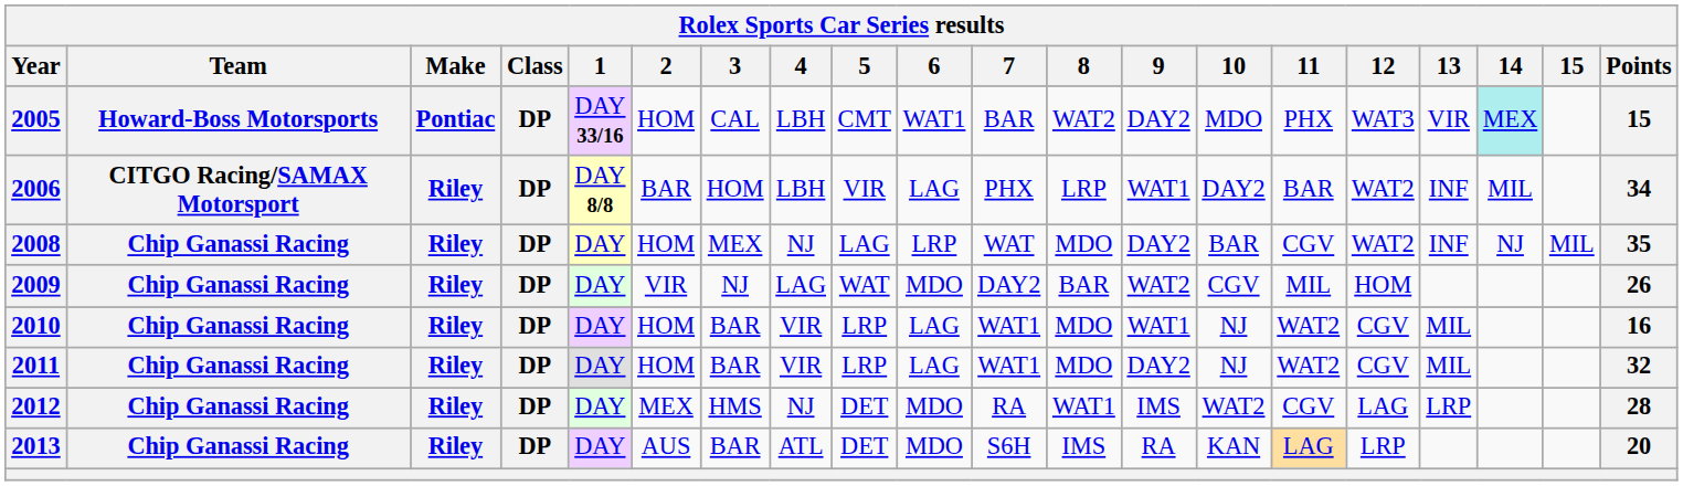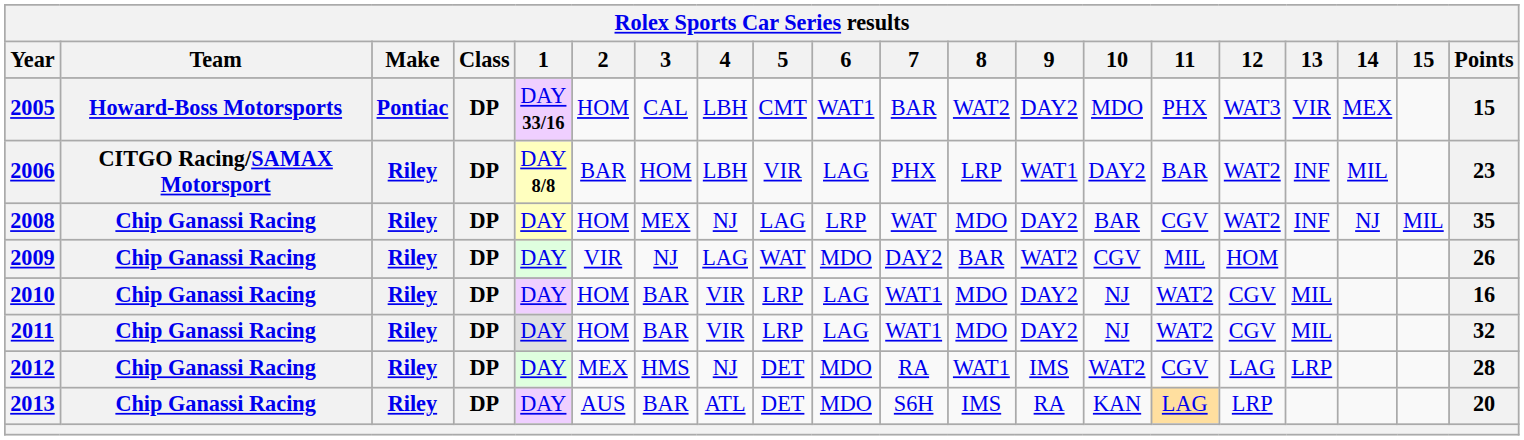2005 | 14: paleturquoise background -> no background
2006 | Points: 34 -> 23
2010 | 9: WAT1 -> DAY2
